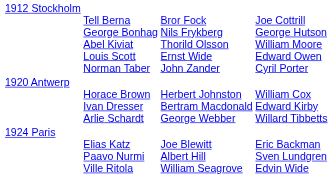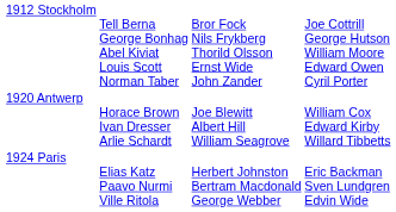1920 Antwerp | column 3: Herbert Johnston Bertram Macdonald George Webber -> Joe Blewitt Albert Hill William Seagrove
1924 Paris | column 3: Joe Blewitt Albert Hill William Seagrove -> Herbert Johnston Bertram Macdonald George Webber
